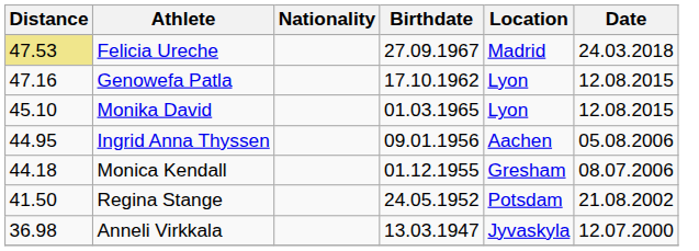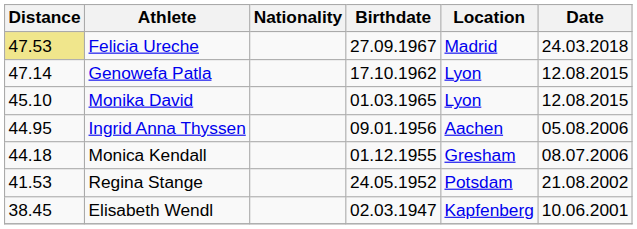Genowefa Patla | Distance: 47.16 -> 47.14
Regina Stange | Distance: 41.50 -> 41.53
+ row: 38.45 | Elisabeth Wendl | 02.03.1947 | Kapfenberg | 10.06.2001
- row: 36.98 | Anneli Virkkala | 13.03.1947 | Jyvaskyla | 12.07.2000
